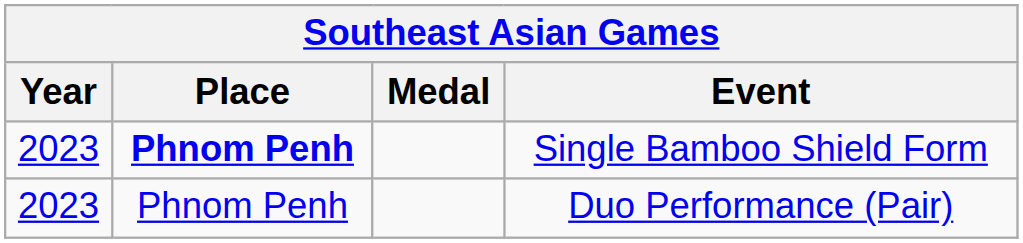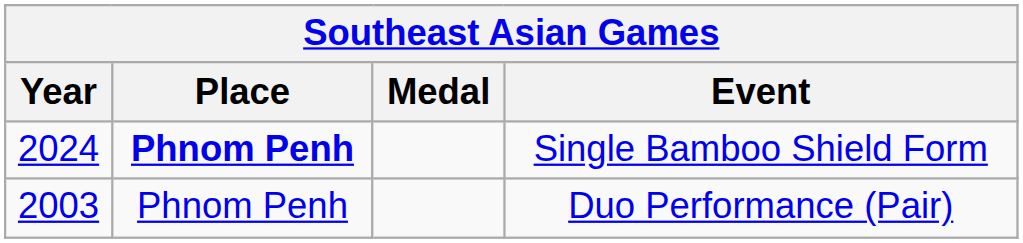Single Bamboo Shield Form | Year: 2023 -> 2024
Duo Performance (Pair) | Year: 2023 -> 2003
